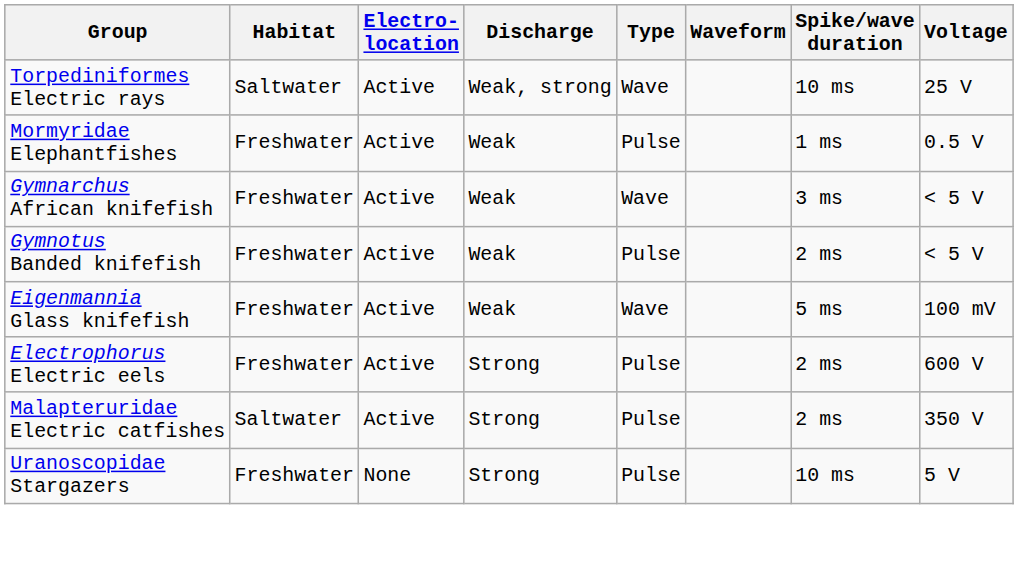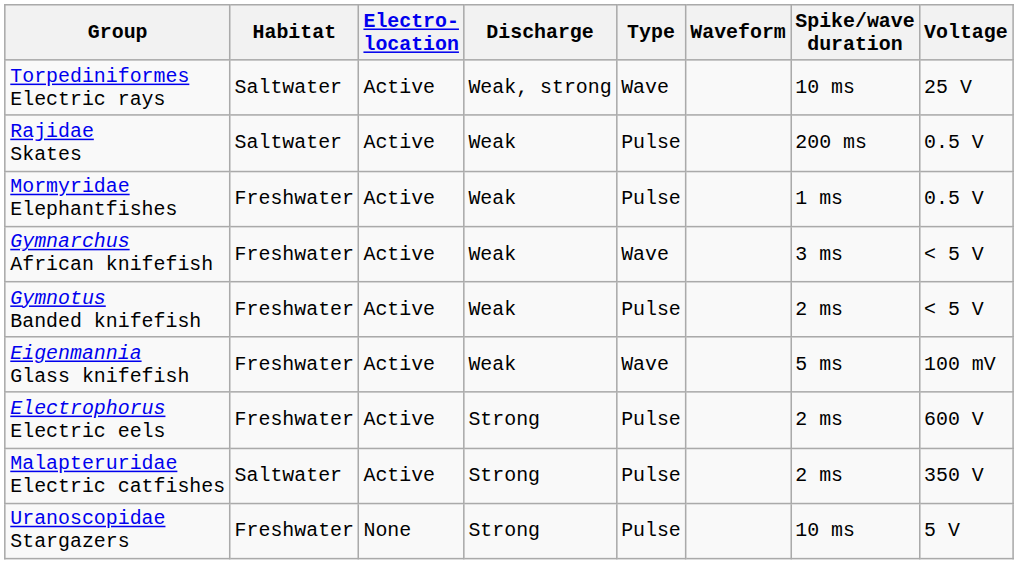+ row: Rajidae Skates | Saltwater | Active | Weak | Pulse | 200 ms | 0.5 V
